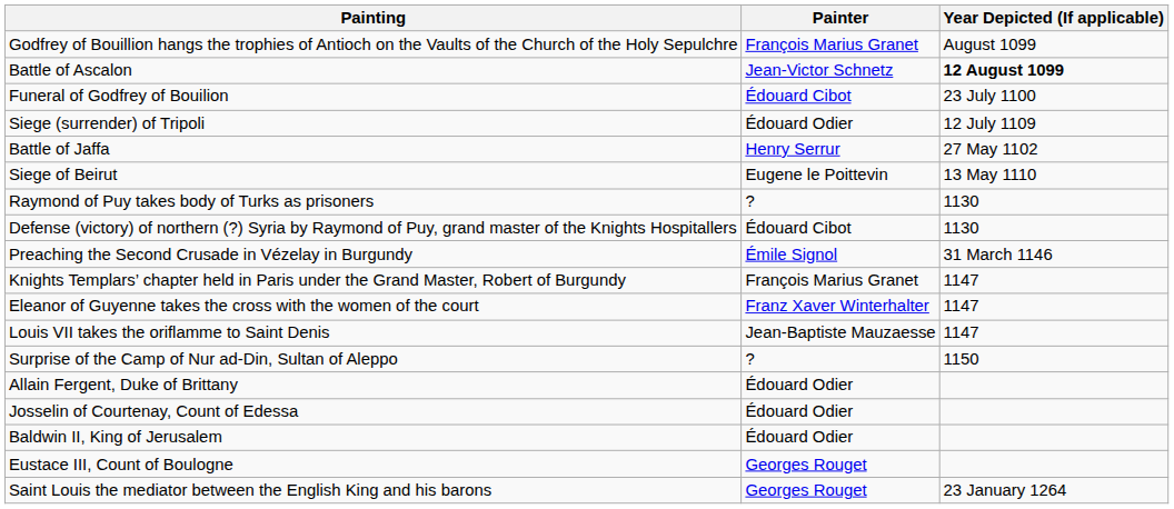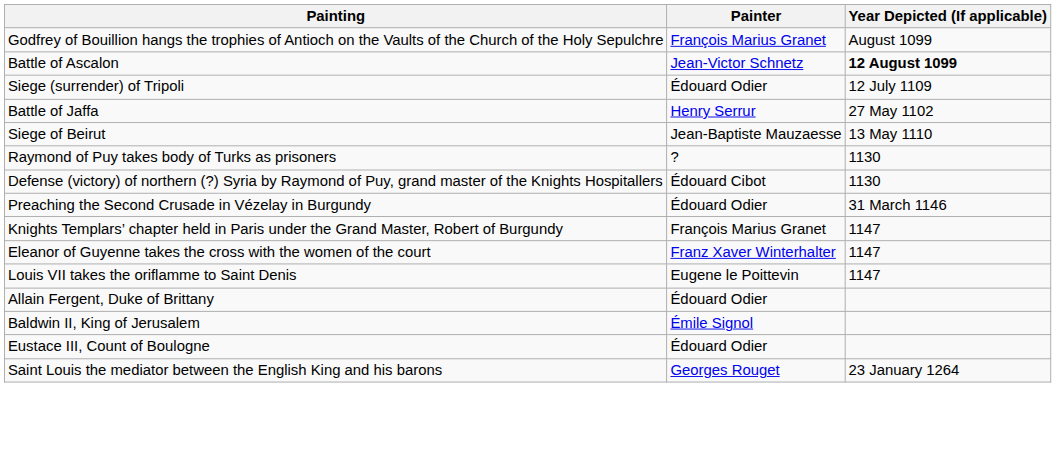- row: Funeral of Godfrey of Bouilion | Édouard Cibot | 23 July 1100
Siege of Beirut | Painter: Eugene le Poittevin -> Jean-Baptiste Mauzaesse
Preaching the Second Crusade in Vézelay in Burgundy | Painter: Émile Signol -> Édouard Odier
Louis VII takes the oriflamme to Saint Denis | Painter: Jean-Baptiste Mauzaesse -> Eugene le Poittevin
- row: Surprise of the Camp of Nur ad-Din, Sultan of Aleppo | ? | 1150
- row: Josselin of Courtenay, Count of Edessa | Édouard Odier
Baldwin II, King of Jerusalem | Painter: Édouard Odier -> Émile Signol
Eustace III, Count of Boulogne | Painter: Georges Rouget -> Édouard Odier
